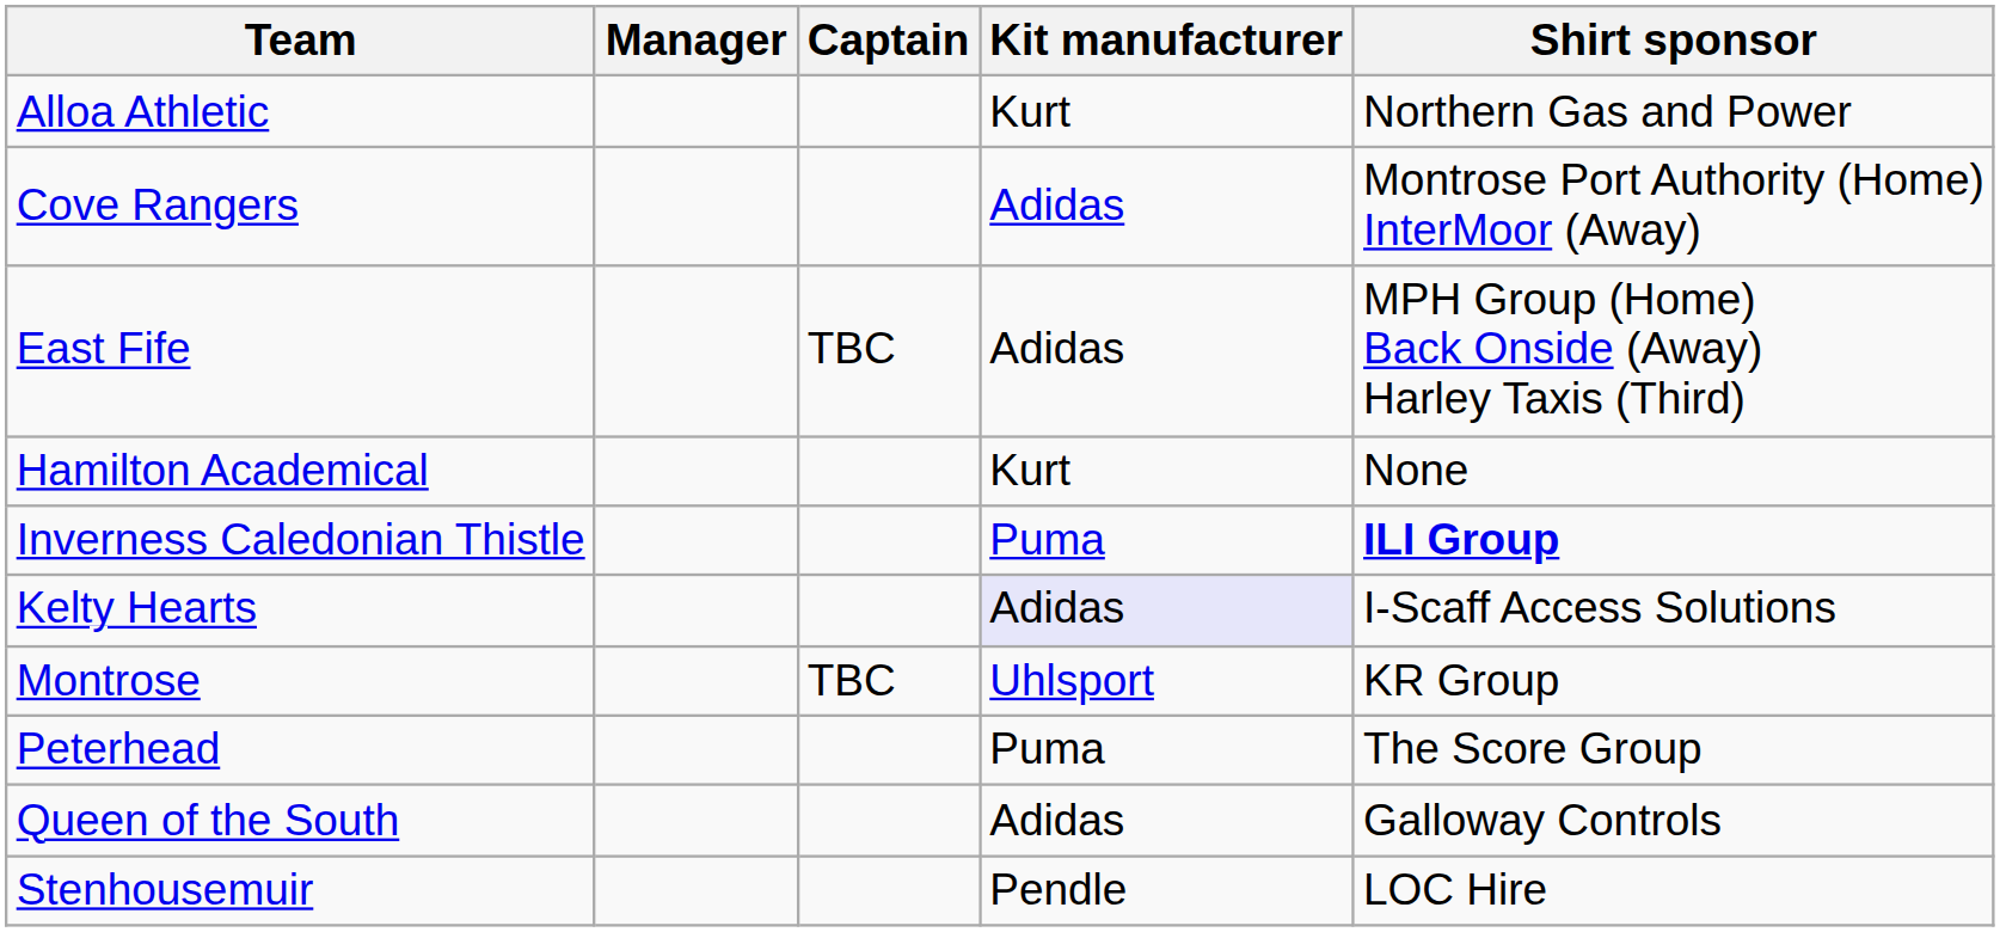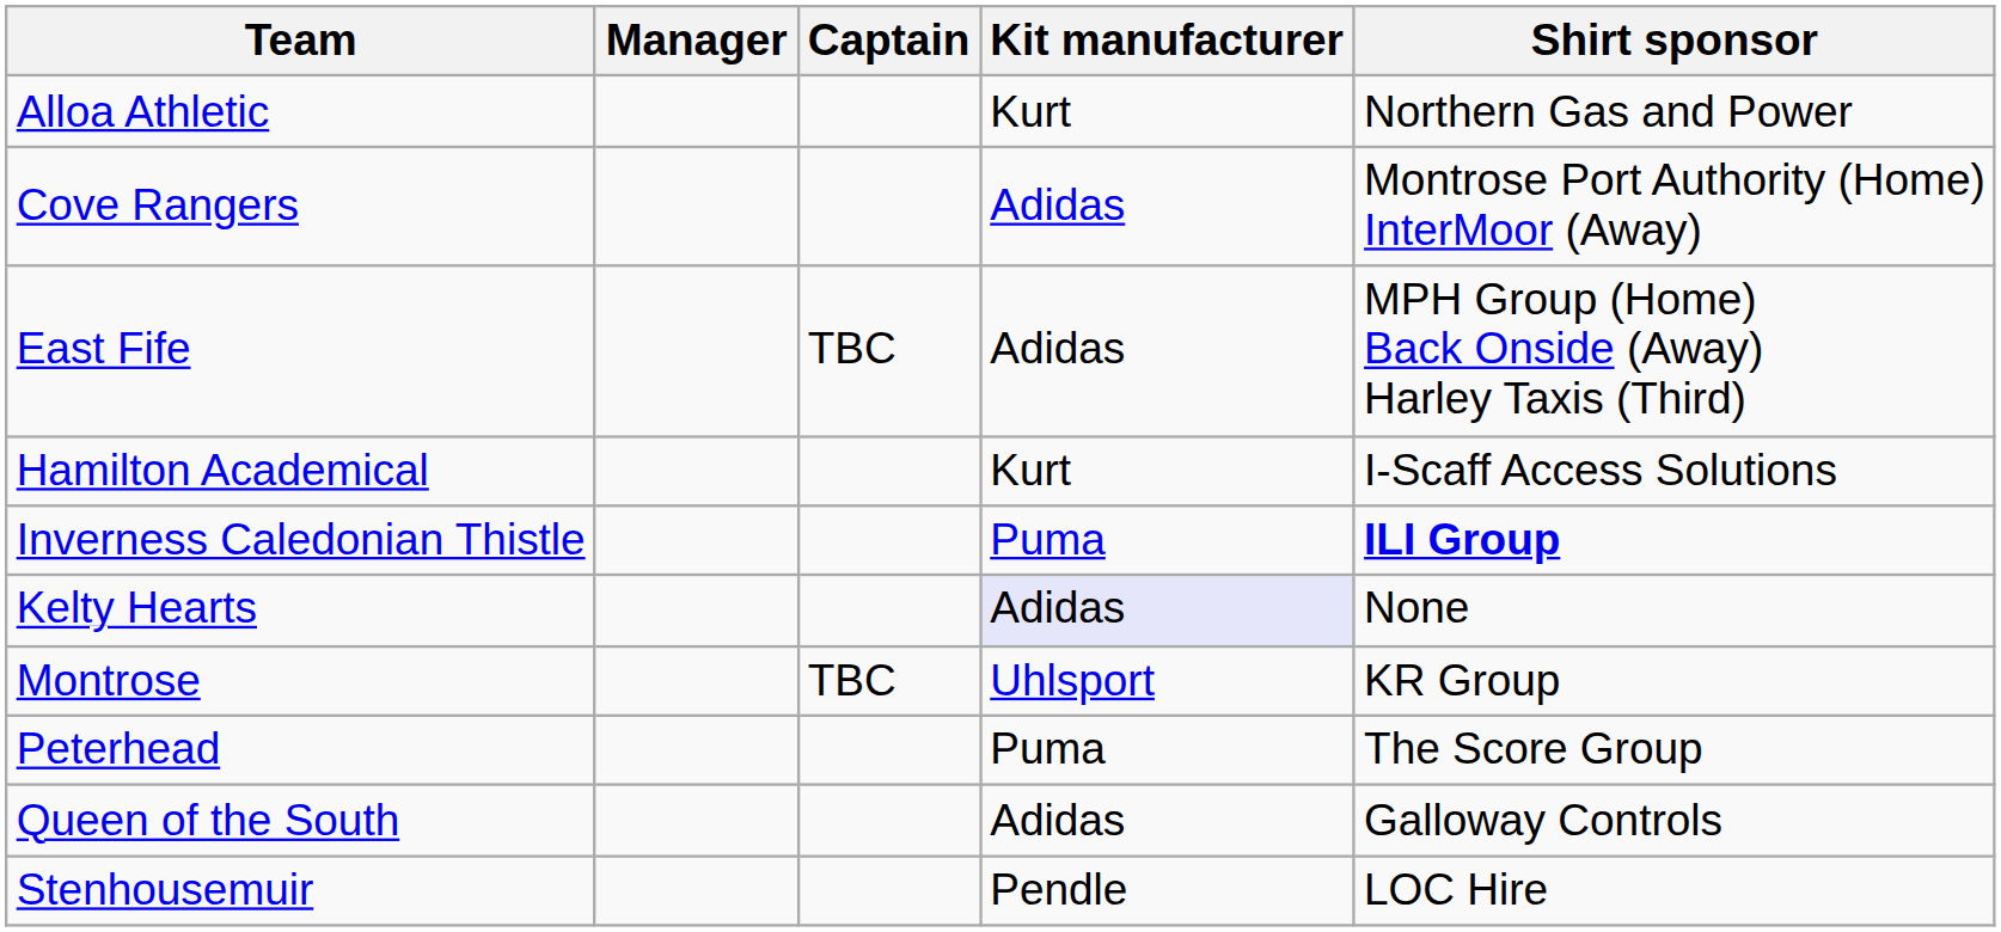Hamilton Academical | Shirt sponsor: None -> I-Scaff Access Solutions
Kelty Hearts | Shirt sponsor: I-Scaff Access Solutions -> None
